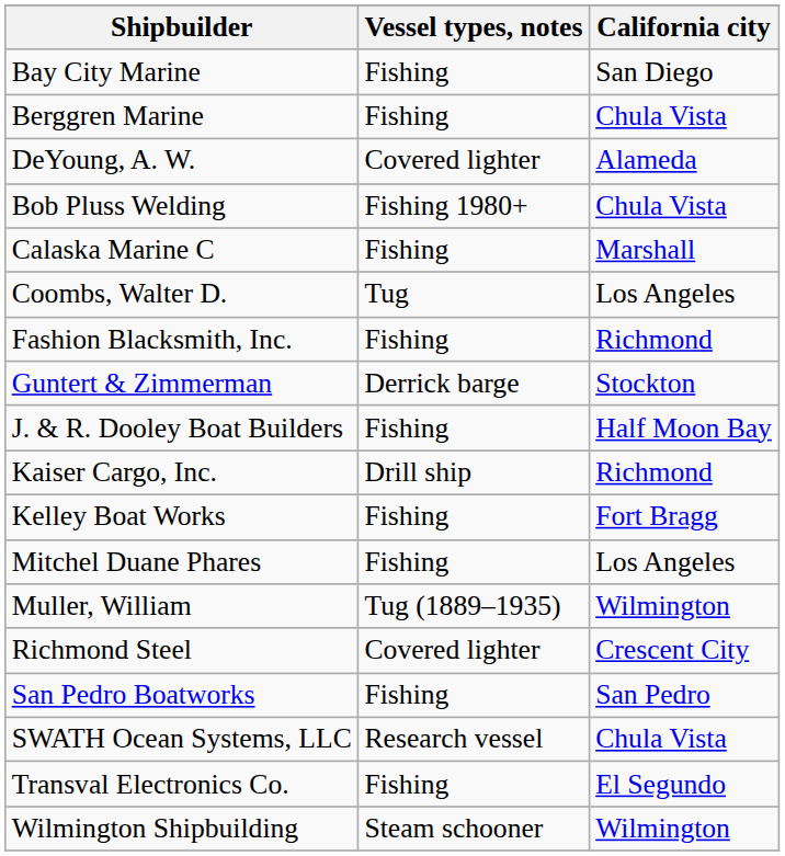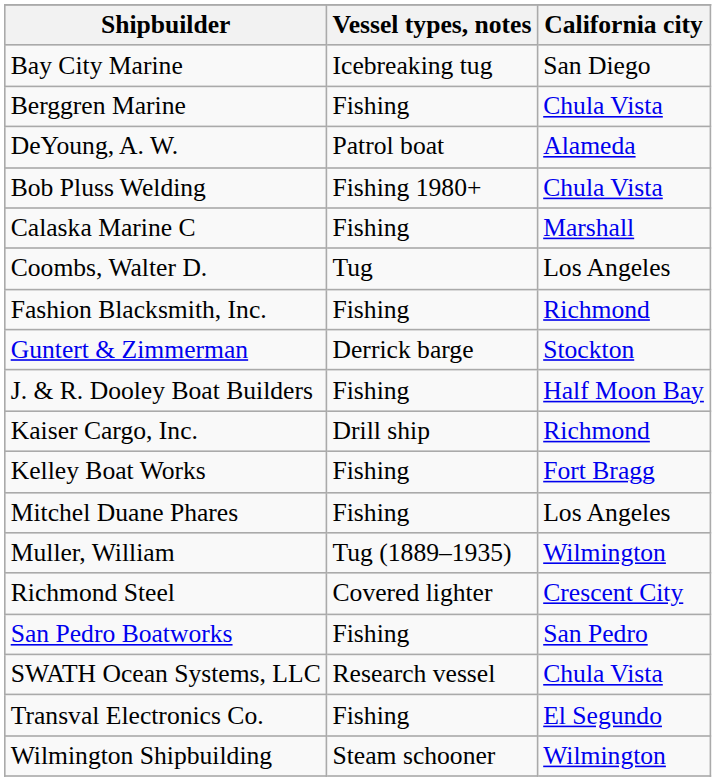Bay City Marine | Vessel types, notes: Fishing -> Icebreaking tug
DeYoung, A. W. | Vessel types, notes: Covered lighter -> Patrol boat
